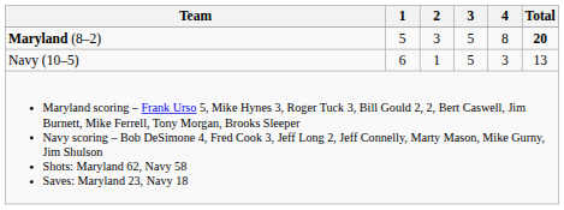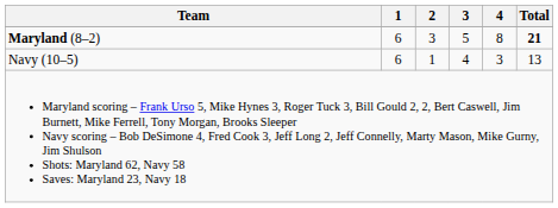Maryland (8–2) | 1: 5 -> 6
Maryland (8–2) | Total: 20 -> 21
Navy (10–5) | 3: 5 -> 4
